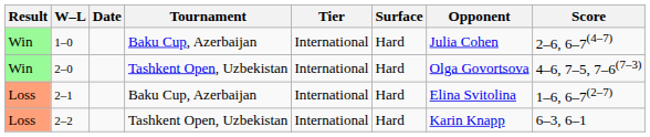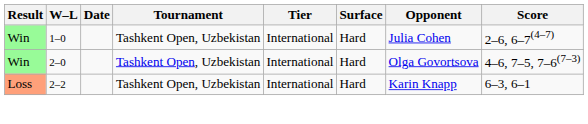1–0 | Tournament: Baku Cup, Azerbaijan -> Tashkent Open, Uzbekistan
- row: Loss | 2–1 | Baku Cup, Azerbaijan | International | Hard | Elina Svitolina | 1–6, 6–7(2–7)
